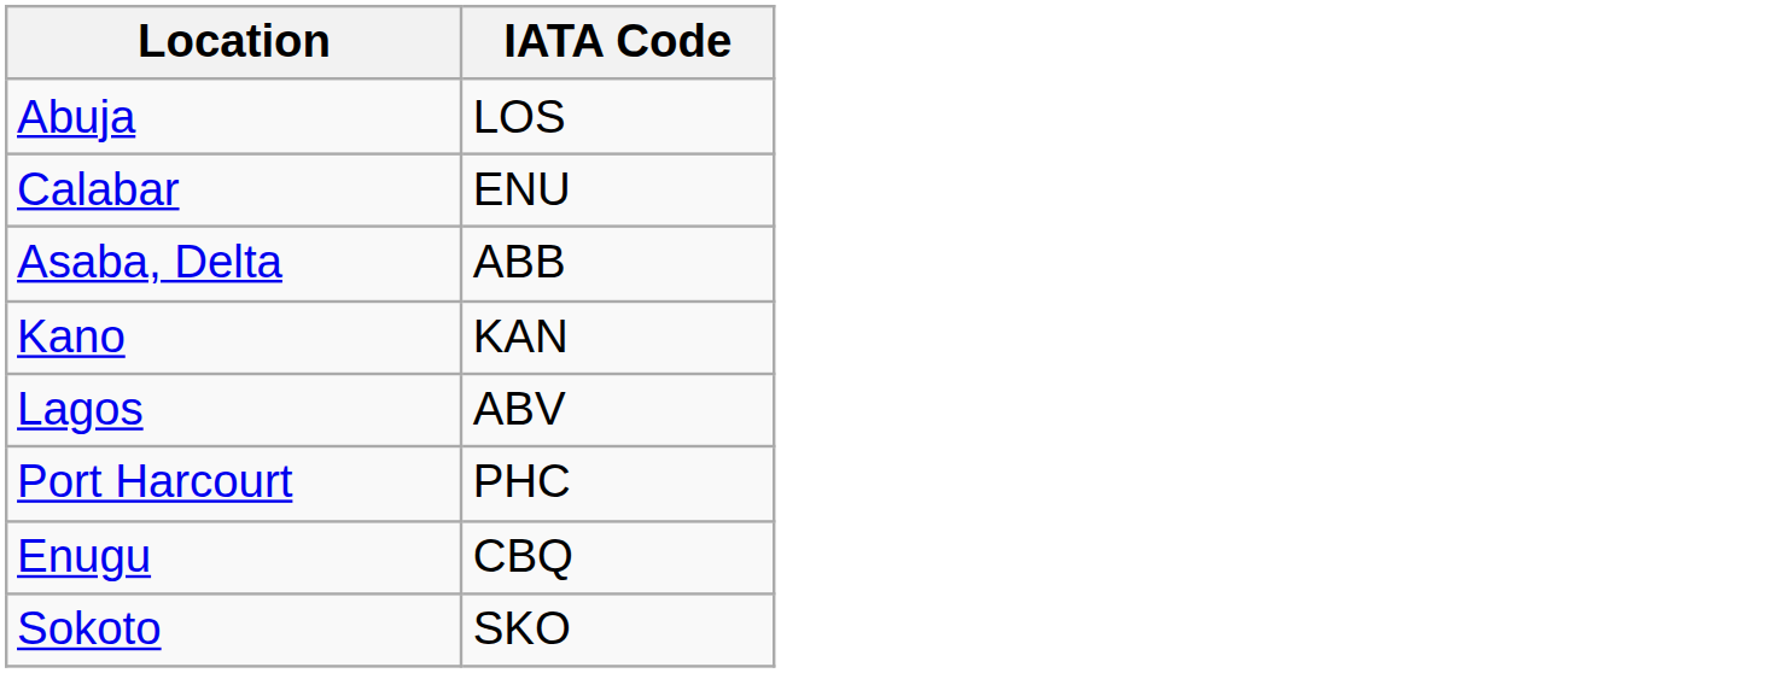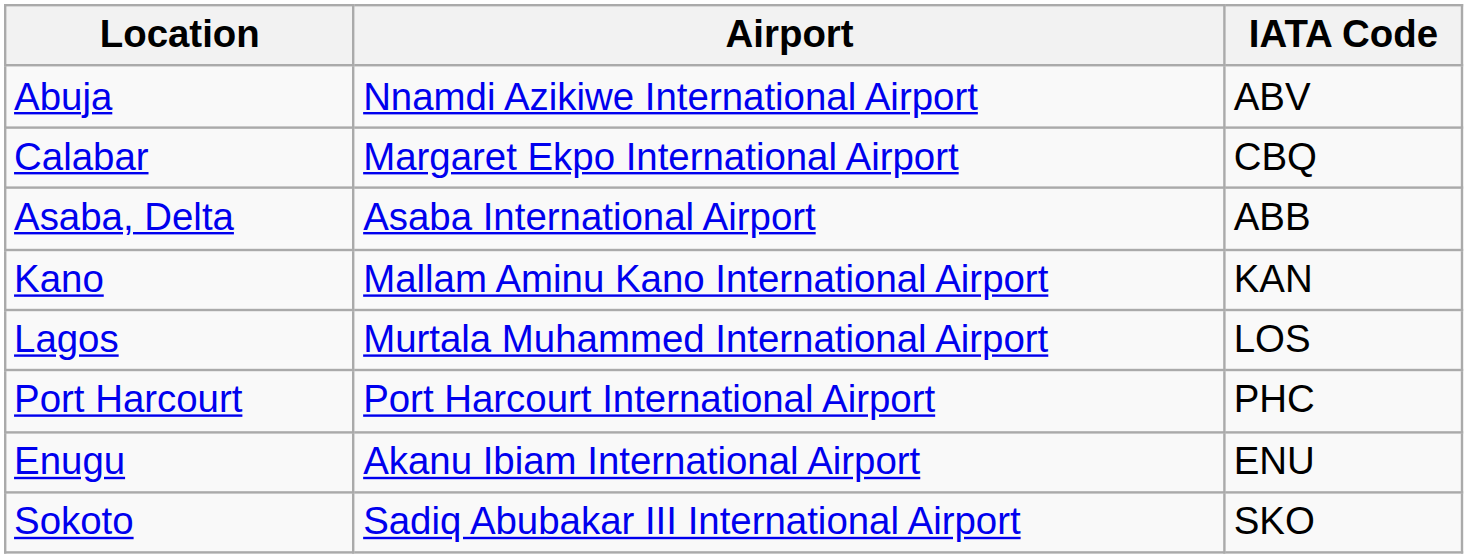+ column: Airport | Nnamdi Azikiwe International Airport | Margaret Ekpo International Airport | Asaba International Airport | Mallam Aminu Kano International Airport | Murtala Muhammed International Airport | Port Harcourt International Airport | Akanu Ibiam International Airport | Sadiq Abubakar III International Airport
Abuja | IATA Code: LOS -> ABV
Calabar | IATA Code: ENU -> CBQ
Lagos | IATA Code: ABV -> LOS
Enugu | IATA Code: CBQ -> ENU
